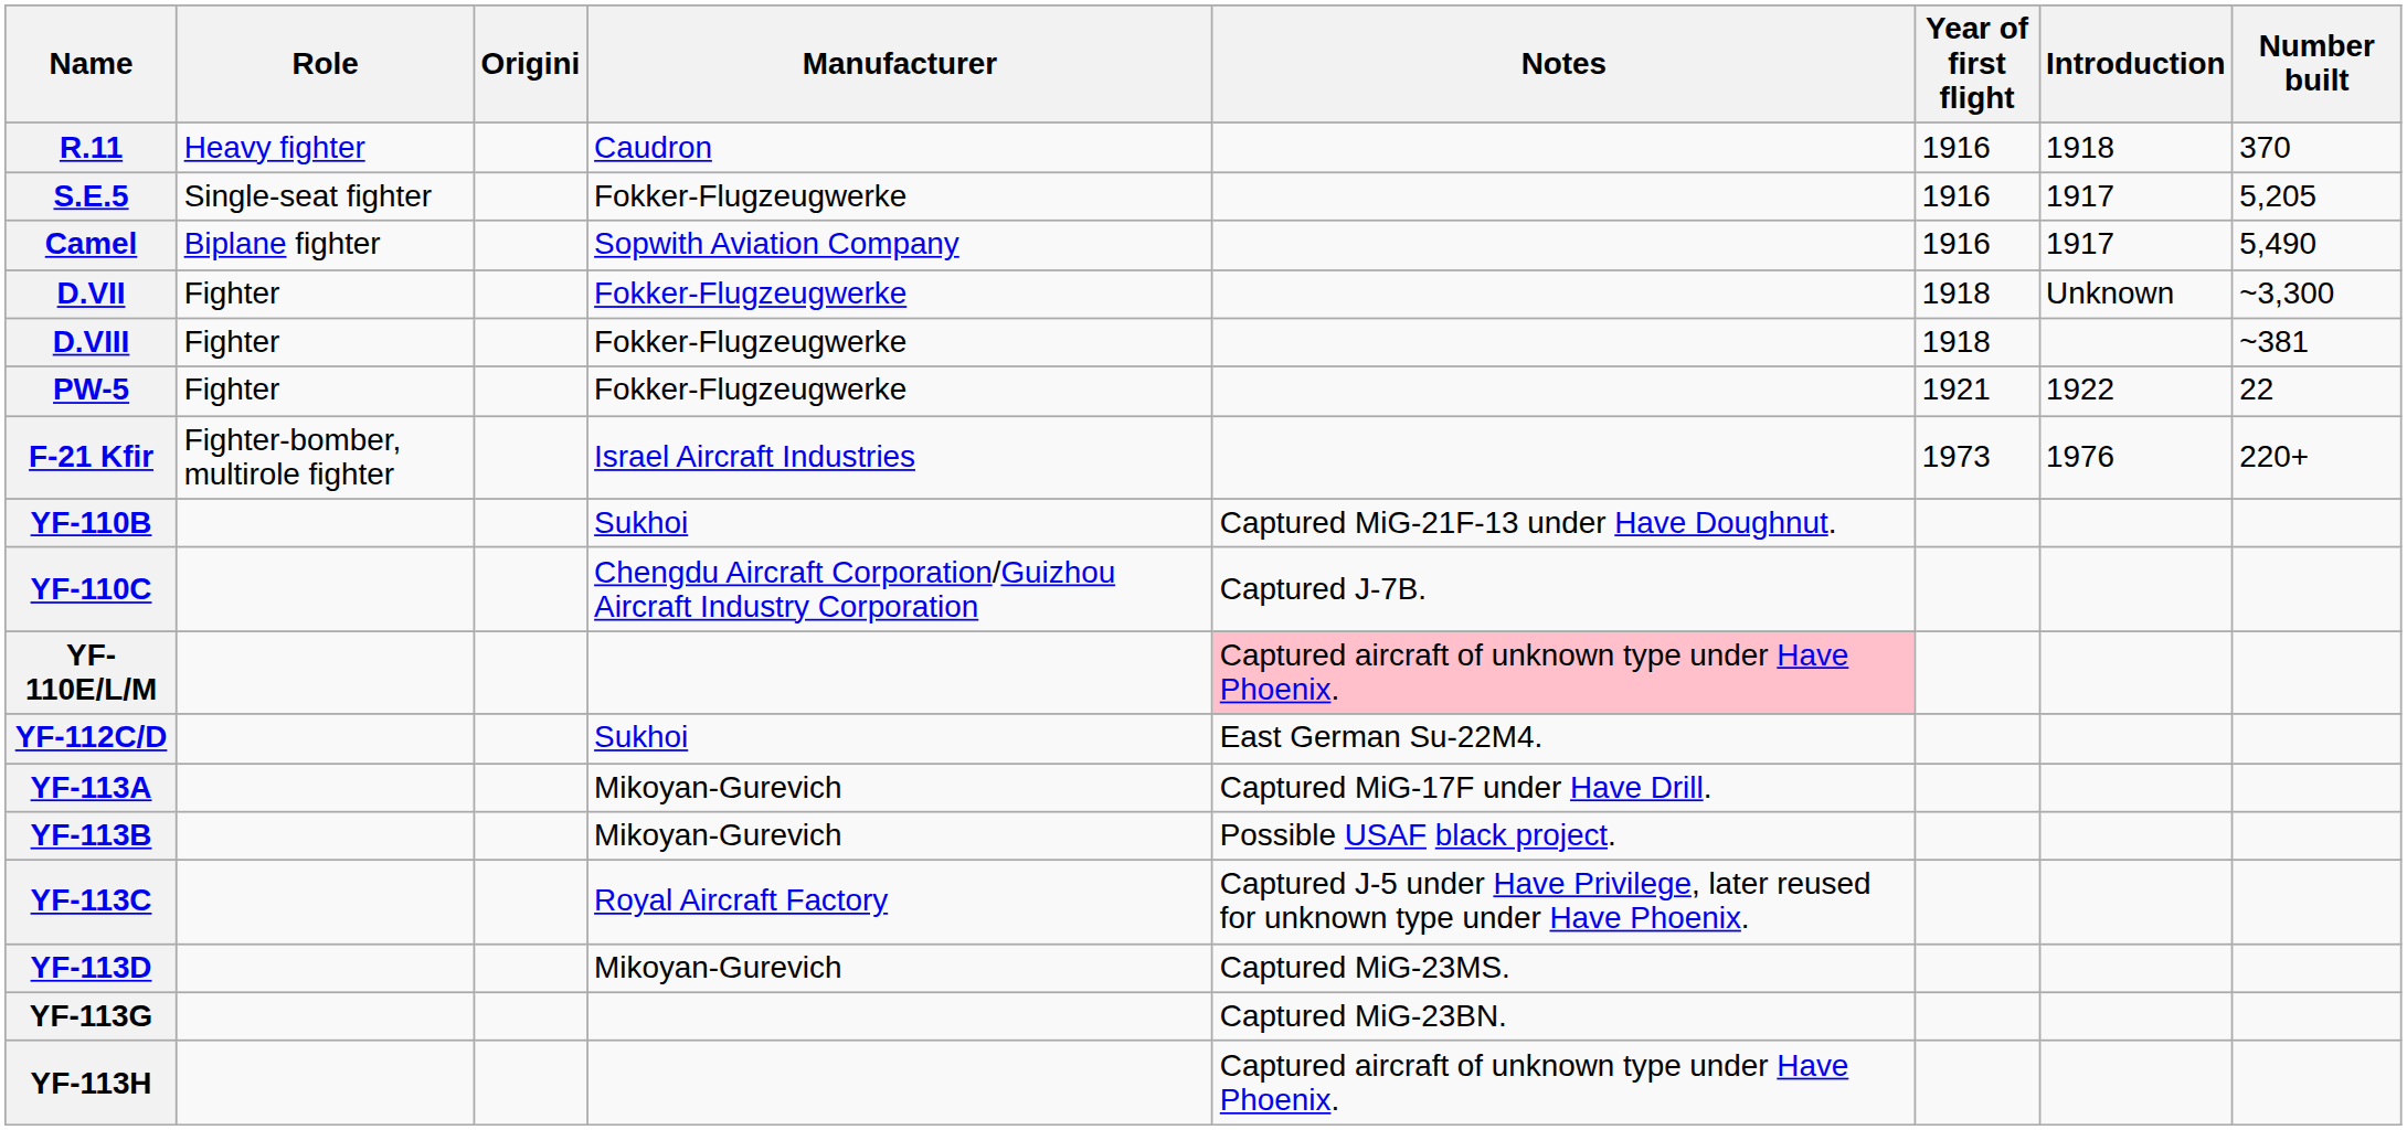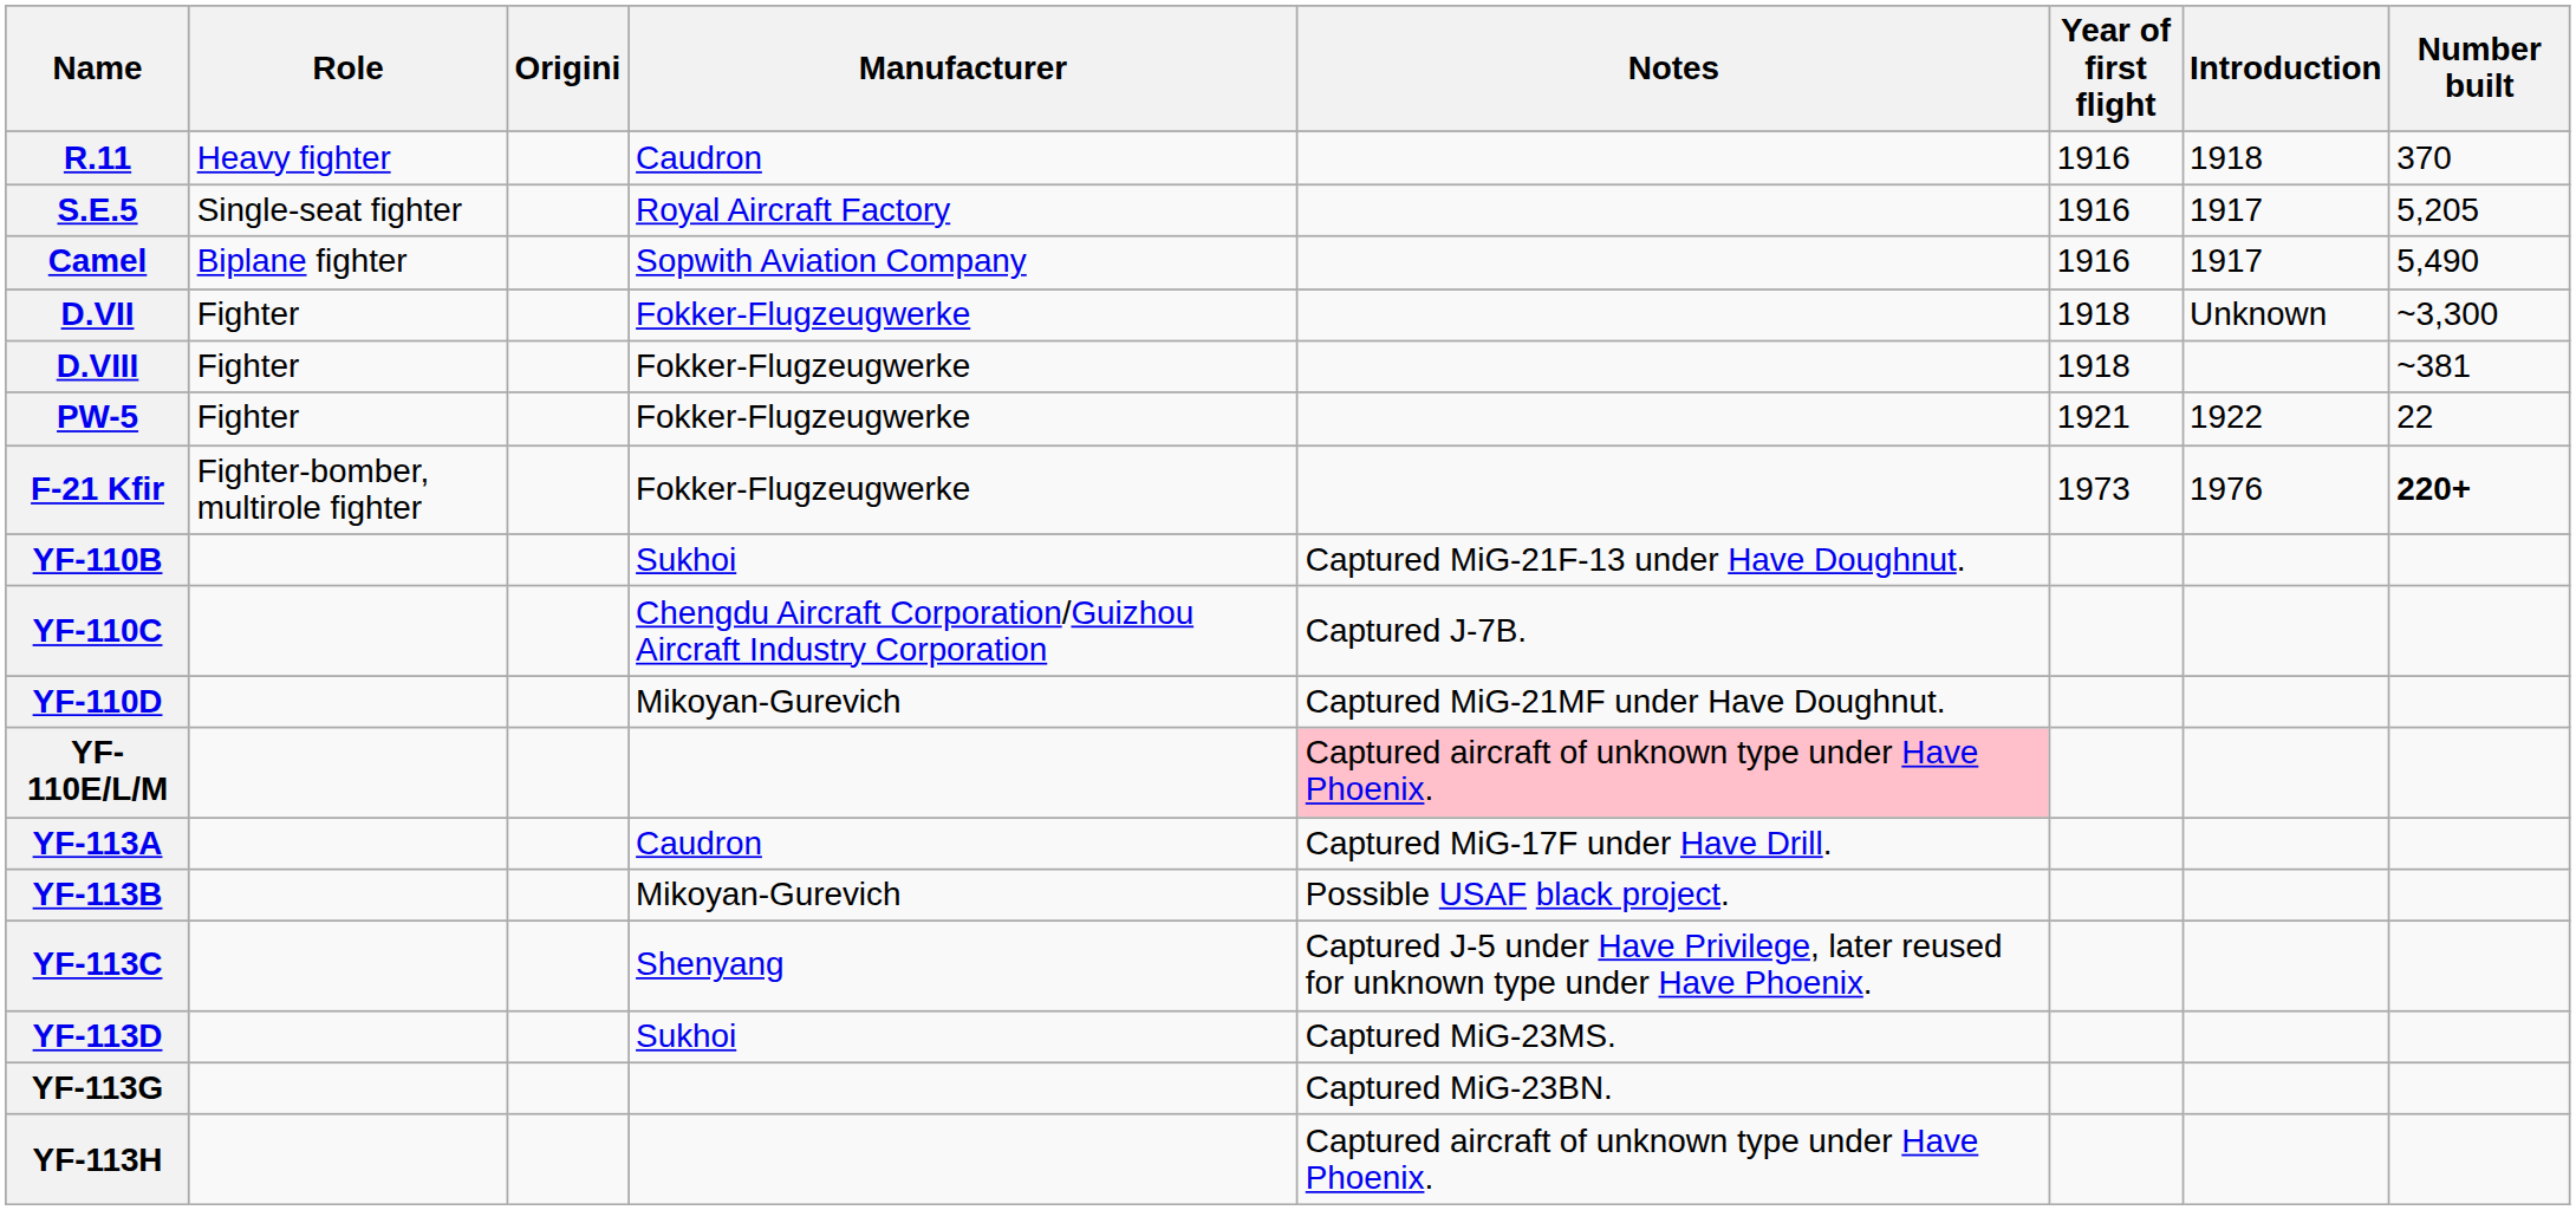S.E.5 | Manufacturer: Fokker-Flugzeugwerke -> Royal Aircraft Factory
F-21 Kfir | Manufacturer: Israel Aircraft Industries -> Fokker-Flugzeugwerke
F-21 Kfir | Number built: normal -> bold
+ row: YF-110D | Mikoyan-Gurevich | Captured MiG-21MF under Have Doughnut.
- row: YF-112C/D | Sukhoi | East German Su-22M4.
YF-113A | Manufacturer: Mikoyan-Gurevich -> Caudron
YF-113C | Manufacturer: Royal Aircraft Factory -> Shenyang
YF-113D | Manufacturer: Mikoyan-Gurevich -> Sukhoi
